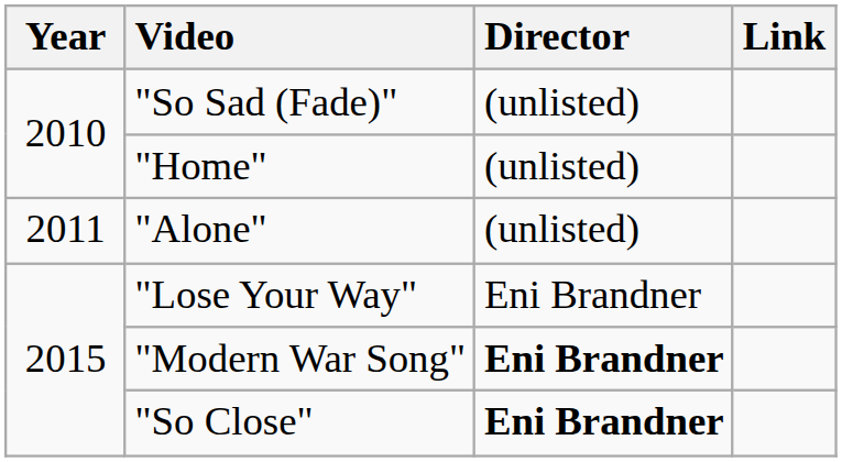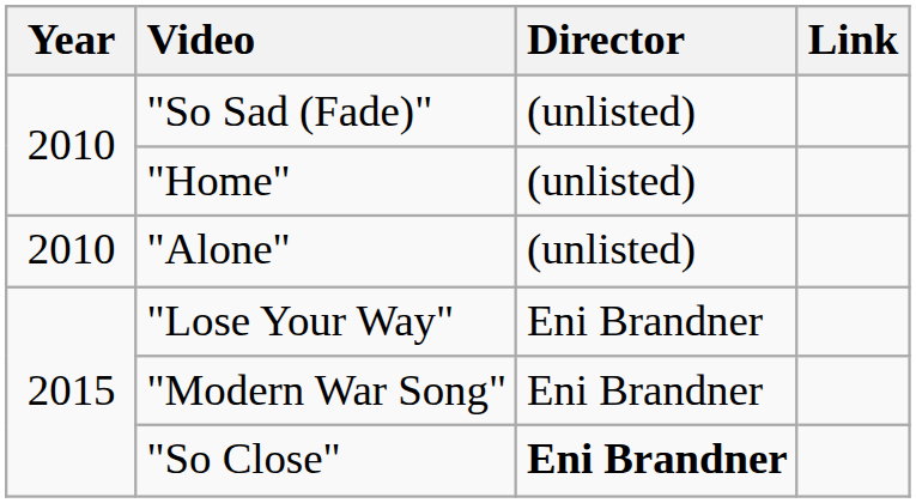"Alone" | Year: 2011 -> 2010
"Modern War Song" | Director: bold -> normal
